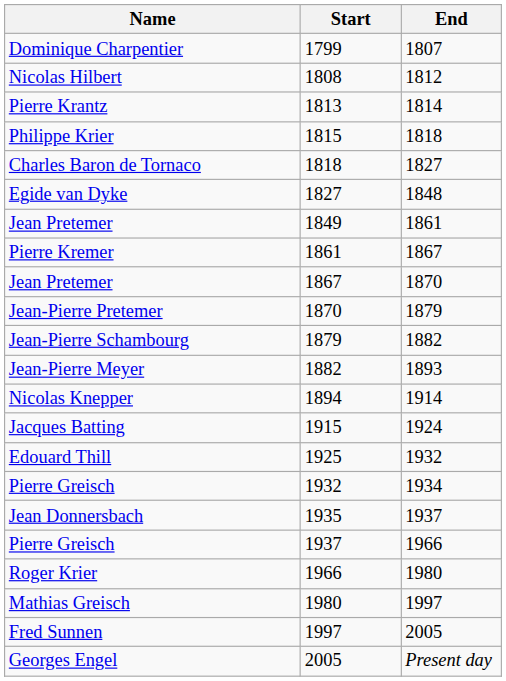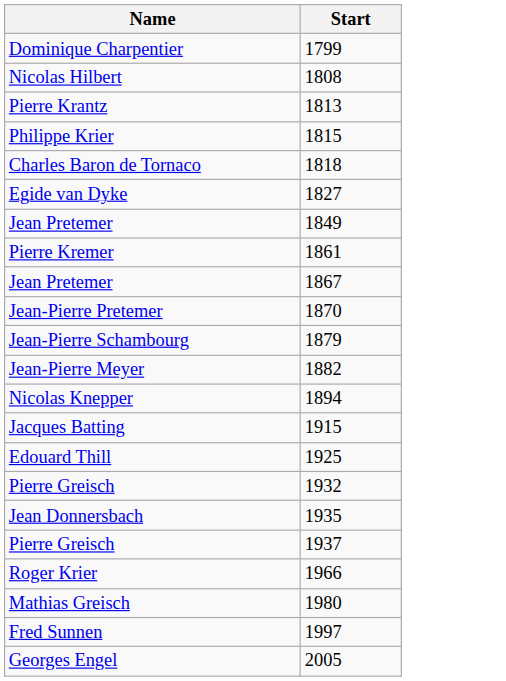- column: End | 1807 | 1812 | 1814 | 1818 | 1827 | 1848 | 1861 | 1867 | 1870 | 1879 | 1882 | 1893 | 1914 | 1924 | 1932 | 1934 | 1937 | 1966 | 1980 | 1997 | 2005 | Present day
